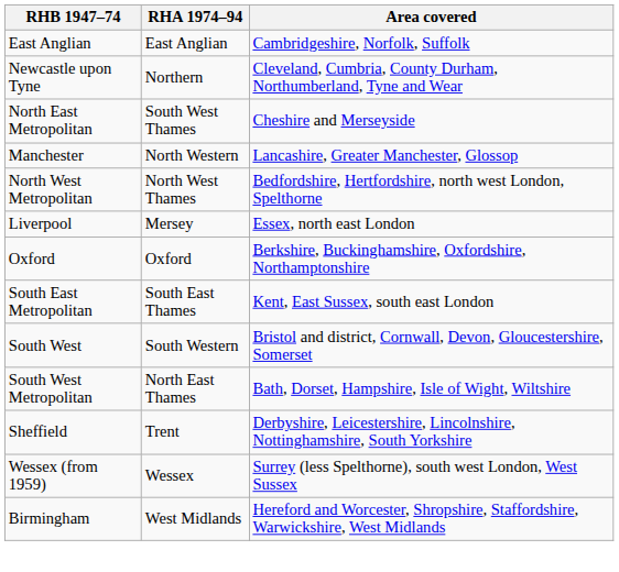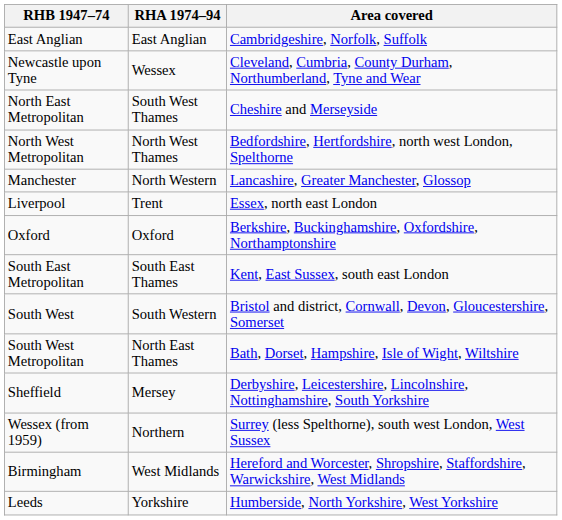Newcastle upon Tyne | RHA 1974–94: Northern -> Wessex
rows swapped: Manchester <-> North West Metropolitan
Liverpool | RHA 1974–94: Mersey -> Trent
Sheffield | RHA 1974–94: Trent -> Mersey
Wessex (from 1959) | RHA 1974–94: Wessex -> Northern
+ row: Leeds | Yorkshire | Humberside, North Yorkshire, West Yorkshire
